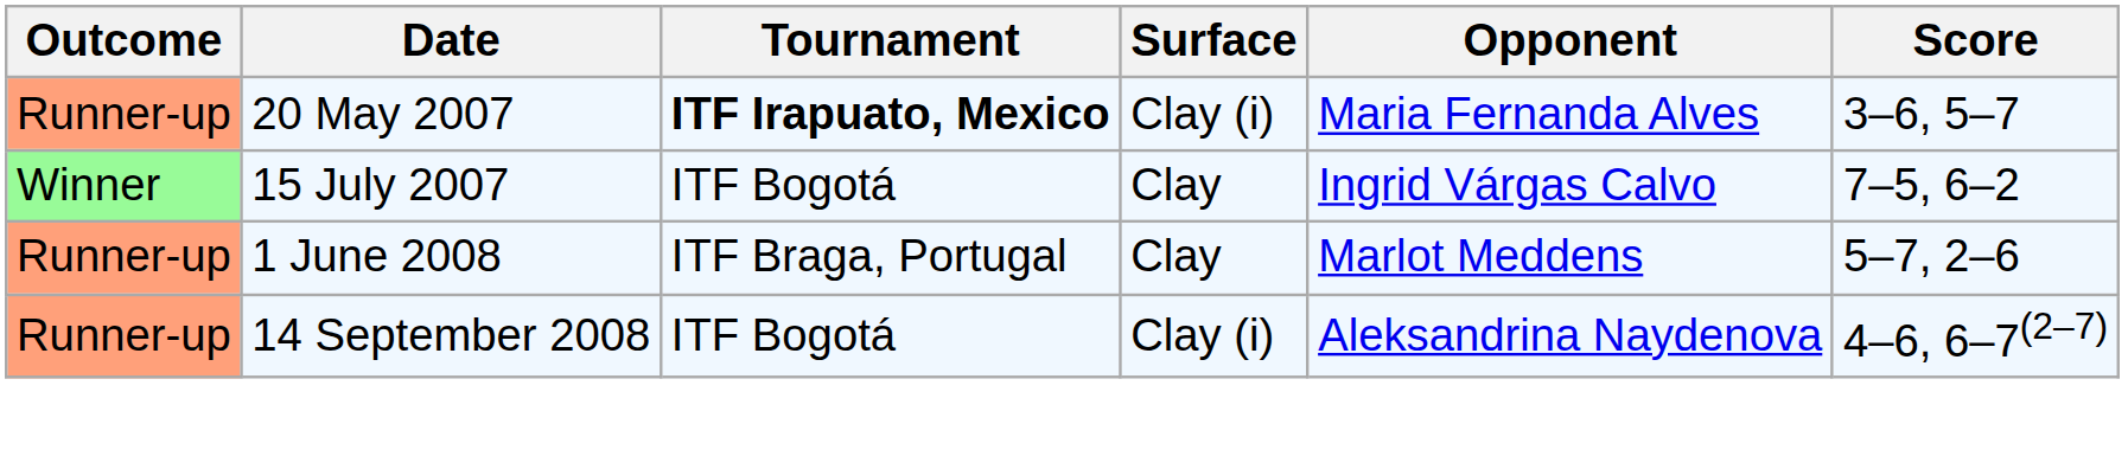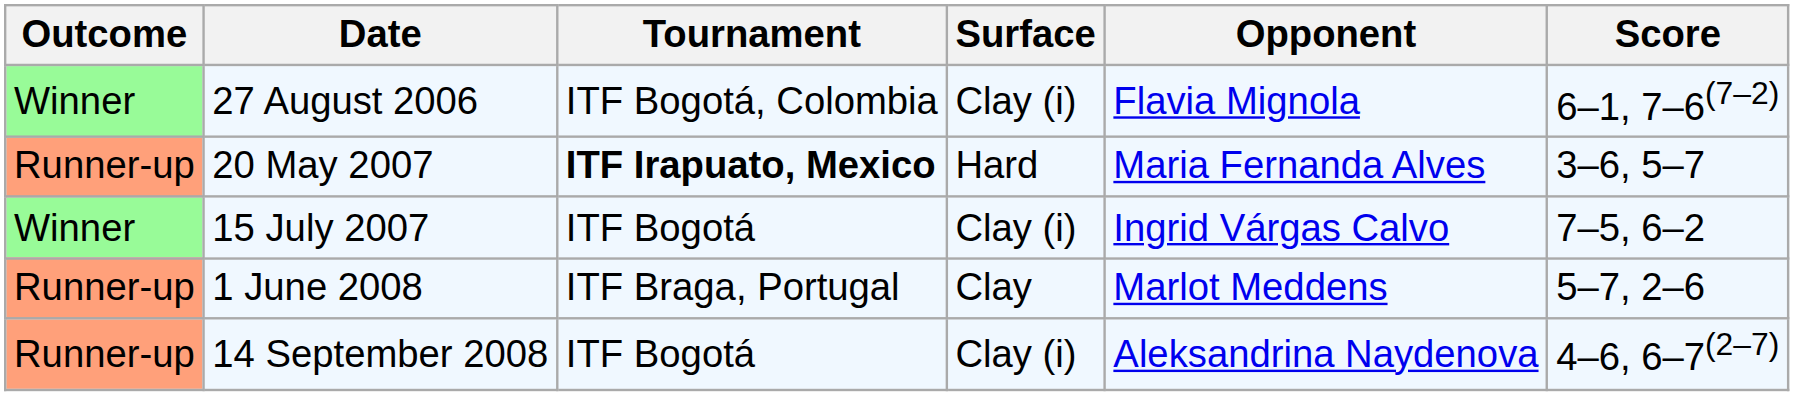+ row: Winner | 27 August 2006 | ITF Bogotá, Colombia | Clay (i) | Flavia Mignola | 6–1, 7–6(7–2)
20 May 2007 | Surface: Clay (i) -> Hard
15 July 2007 | Surface: Clay -> Clay (i)
